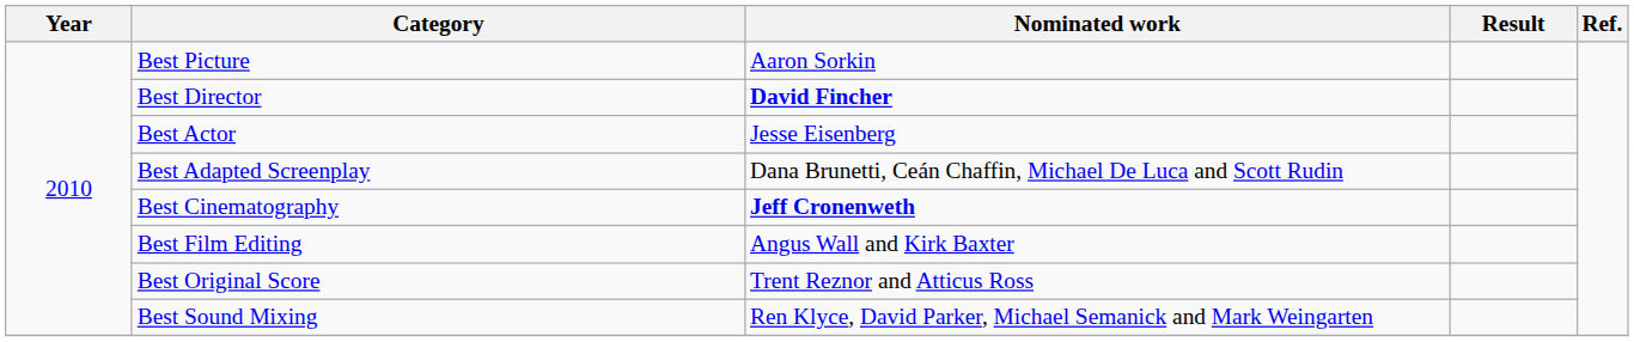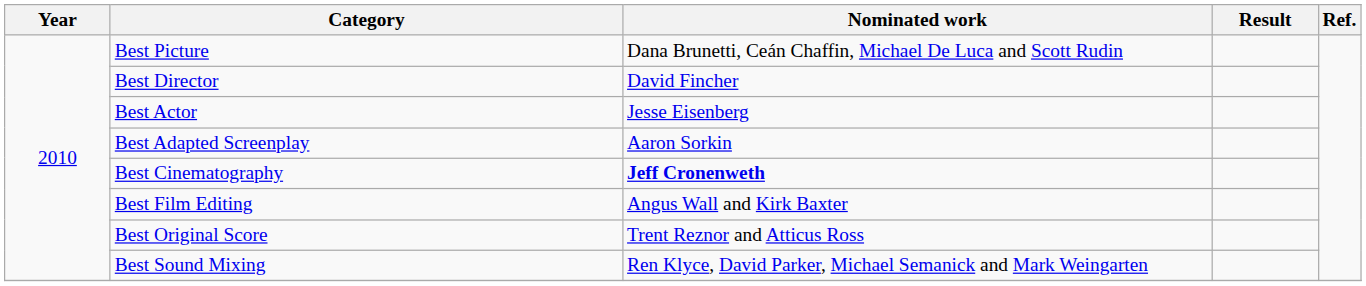Best Picture | Nominated work: Aaron Sorkin -> Dana Brunetti, Ceán Chaffin, Michael De Luca and Scott Rudin
Best Director | Nominated work: bold -> normal
Best Adapted Screenplay | Nominated work: Dana Brunetti, Ceán Chaffin, Michael De Luca and Scott Rudin -> Aaron Sorkin
